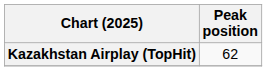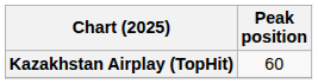Kazakhstan Airplay (TopHit) | Peak position: 62 -> 60
